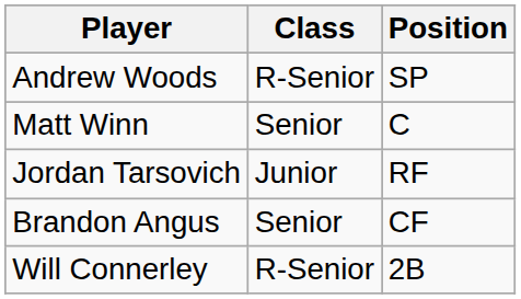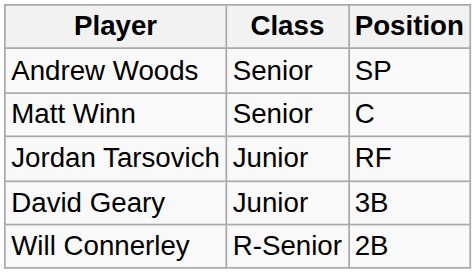Andrew Woods | Class: R-Senior -> Senior
+ row: David Geary | Junior | 3B
- row: Brandon Angus | Senior | CF
